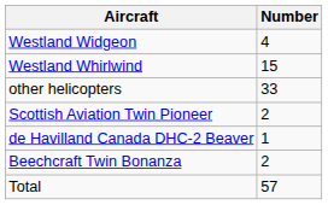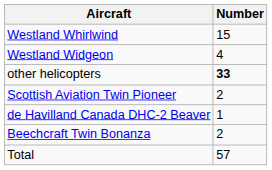rows swapped: Westland Whirlwind <-> Westland Widgeon
other helicopters | Number: normal -> bold
